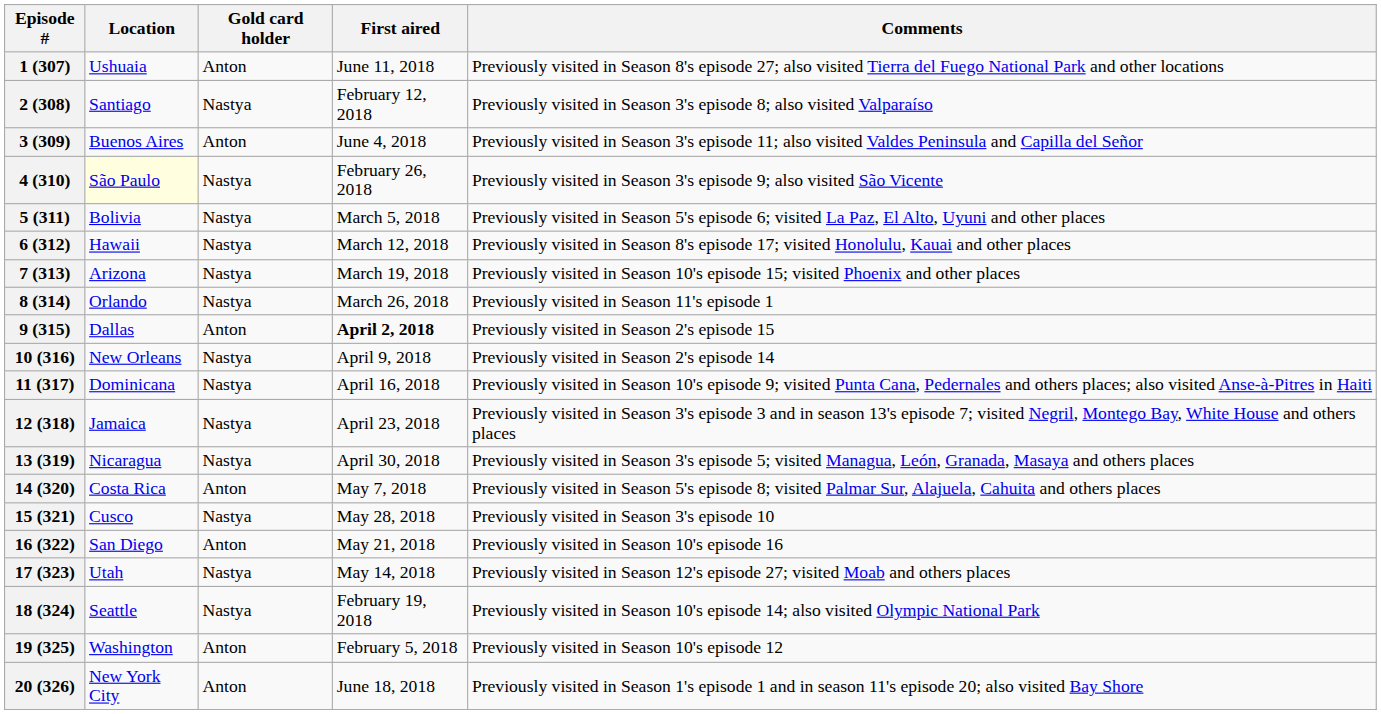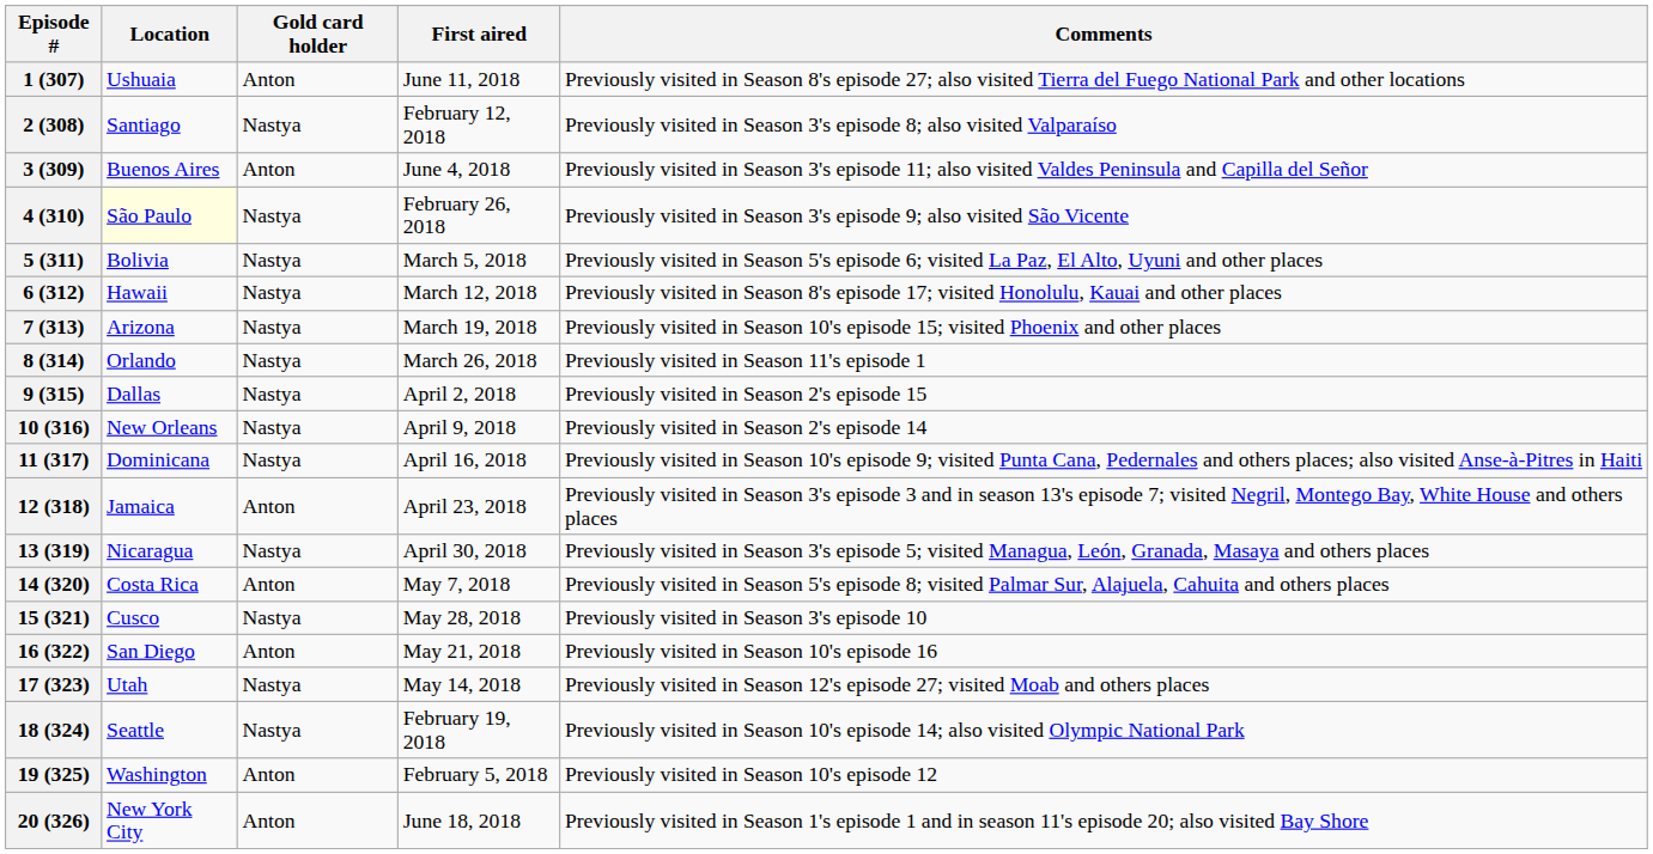9 (315) | Gold card holder: Anton -> Nastya
9 (315) | First aired: bold -> normal
12 (318) | Gold card holder: Nastya -> Anton
